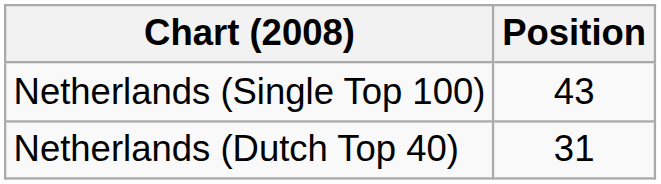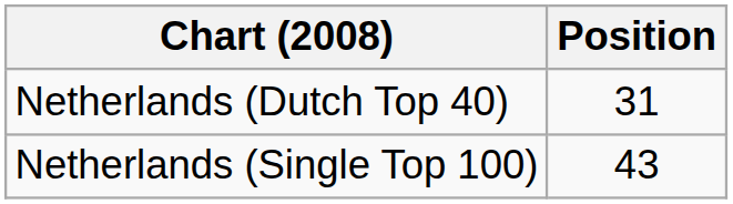rows swapped: Netherlands (Dutch Top 40) <-> Netherlands (Single Top 100)
